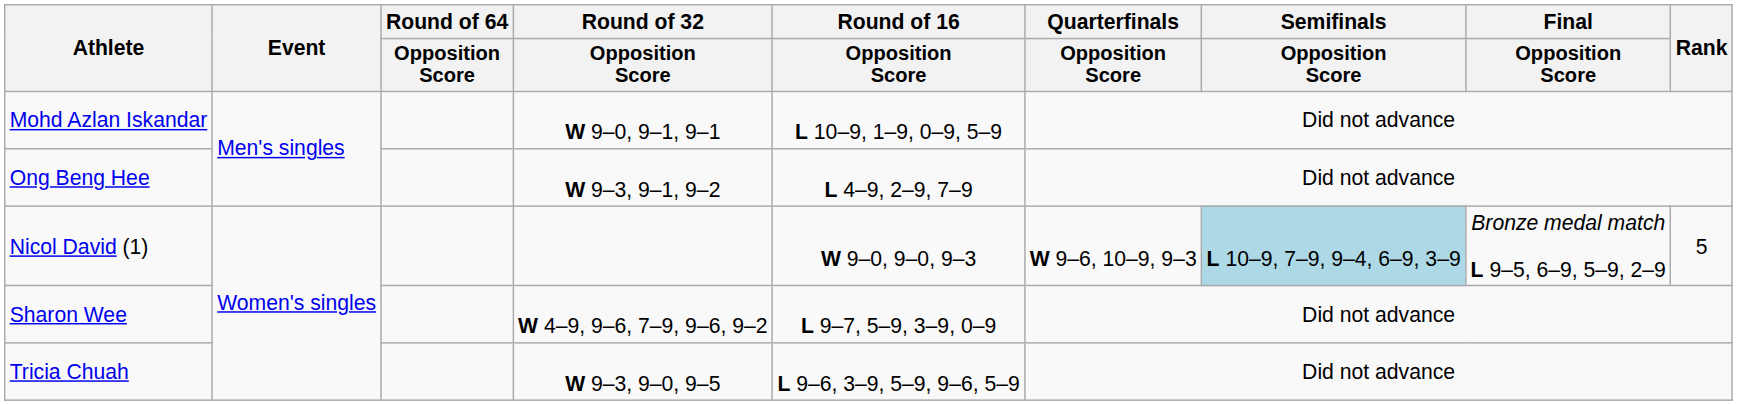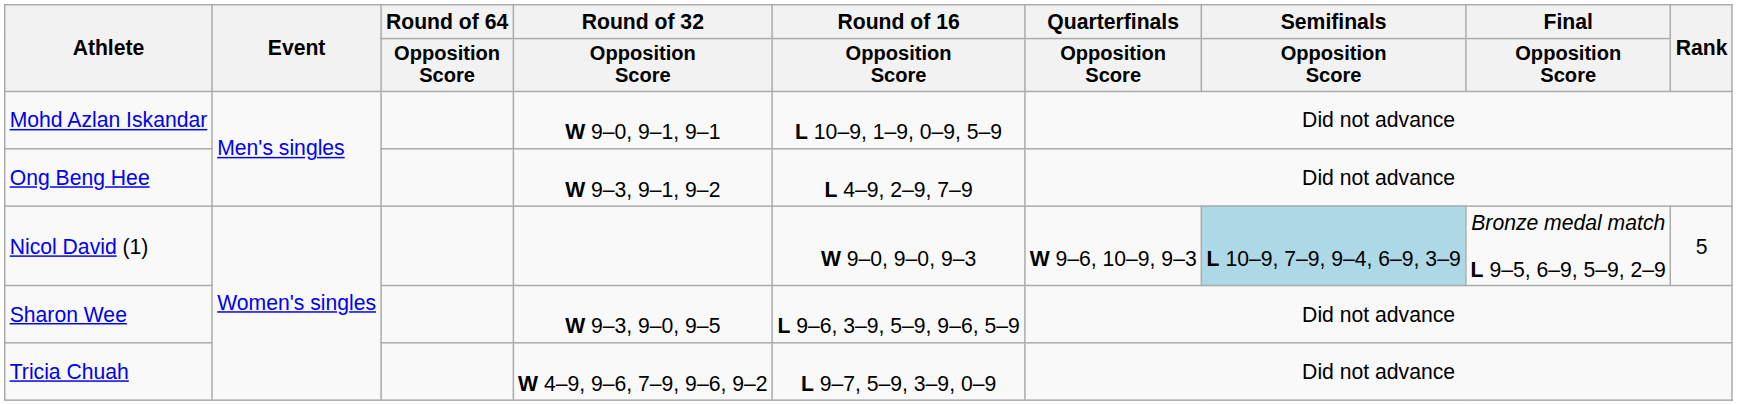Sharon Wee | Round of 32 / Opposition Score: W 4–9, 9–6, 7–9, 9–6, 9–2 -> W 9–3, 9–0, 9–5
Sharon Wee | Round of 16 / Opposition Score: L 9–7, 5–9, 3–9, 0–9 -> L 9–6, 3–9, 5–9, 9–6, 5–9
Tricia Chuah | Round of 32 / Opposition Score: W 9–3, 9–0, 9–5 -> W 4–9, 9–6, 7–9, 9–6, 9–2
Tricia Chuah | Round of 16 / Opposition Score: L 9–6, 3–9, 5–9, 9–6, 5–9 -> L 9–7, 5–9, 3–9, 0–9
